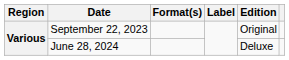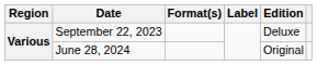September 22, 2023 | Edition: Original -> Deluxe
June 28, 2024 | Edition: Deluxe -> Original
